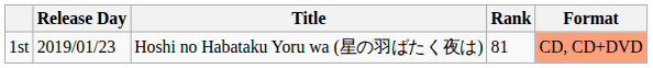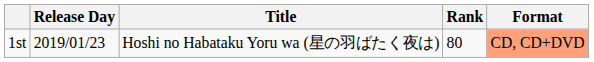1st | Rank: 81 -> 80
